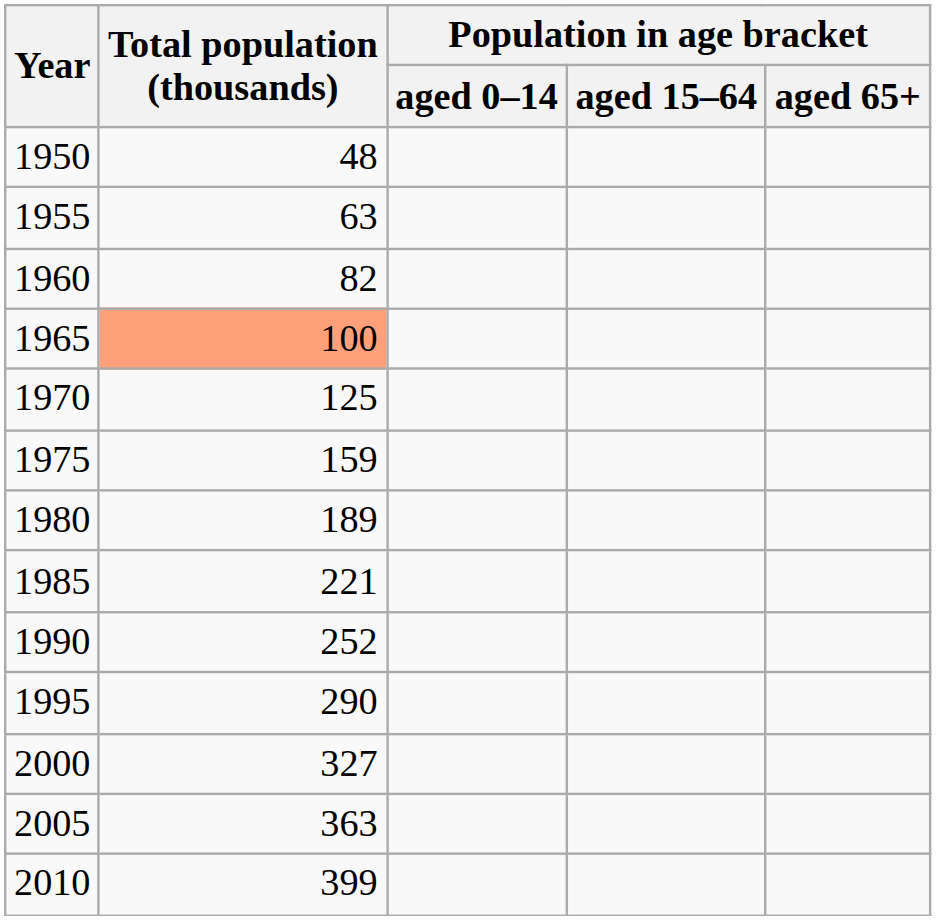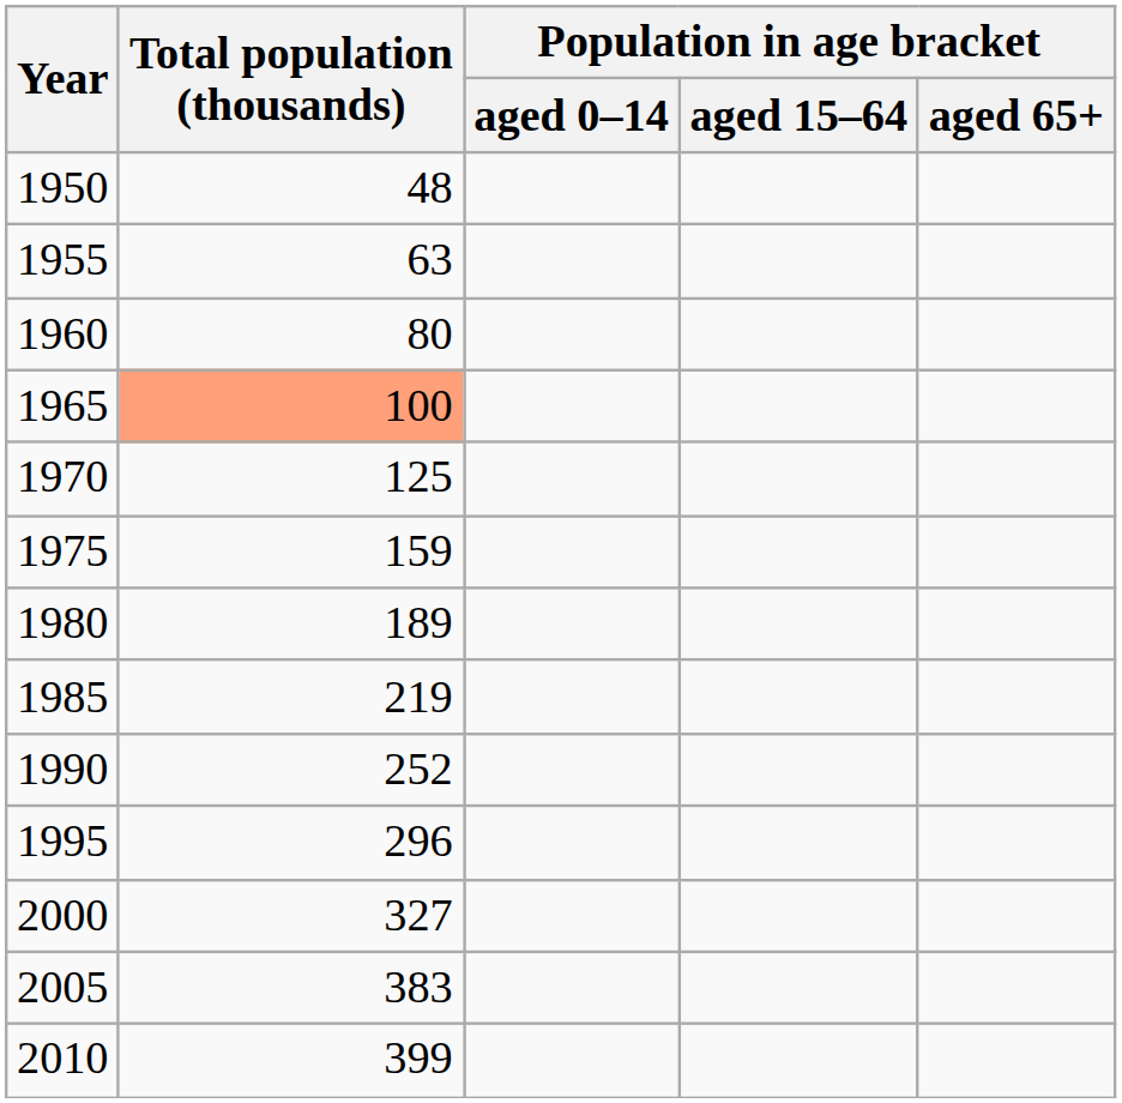1960 | Total population (thousands): 82 -> 80
1985 | Total population (thousands): 221 -> 219
1995 | Total population (thousands): 290 -> 296
2005 | Total population (thousands): 363 -> 383
